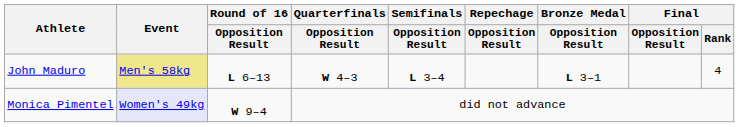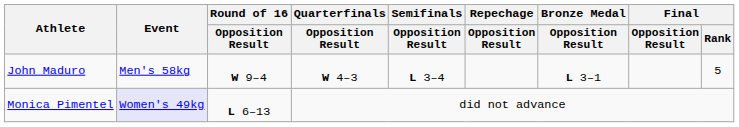John Maduro | Event: khaki background -> no background
John Maduro | Round of 16 / Opposition Result: L 6–13 -> W 9–4
John Maduro | Final / Rank: 4 -> 5
Monica Pimentel | Round of 16 / Opposition Result: W 9–4 -> L 6–13
